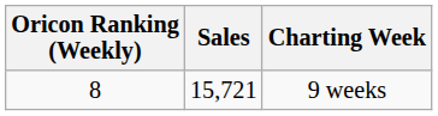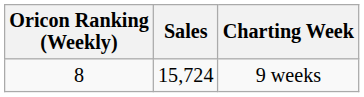9 weeks | Sales: 15,721 -> 15,724
